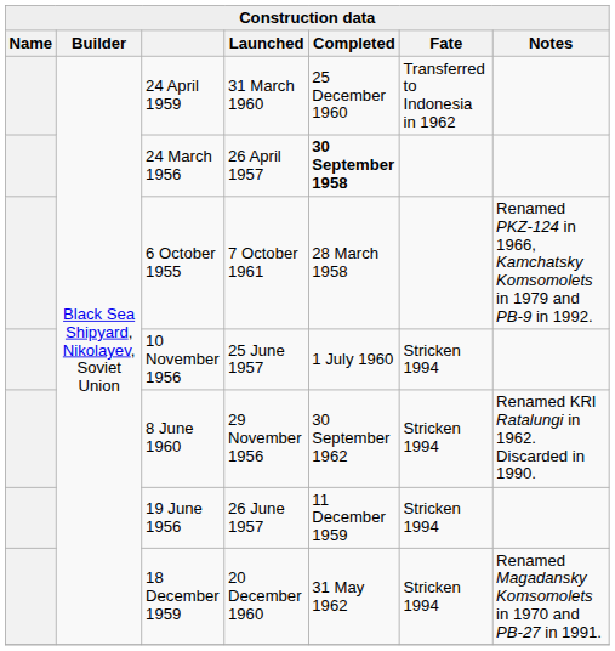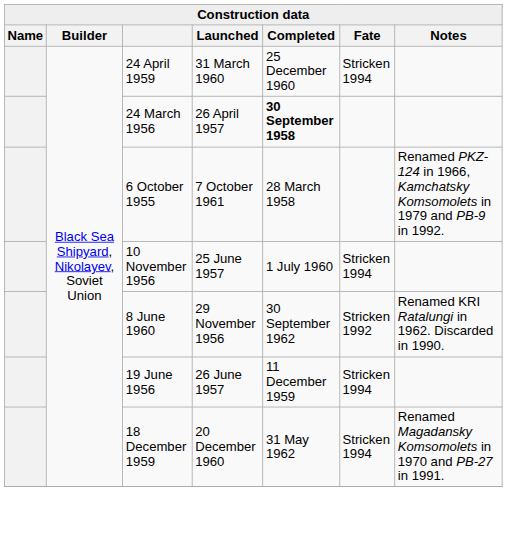24 April 1959 | Fate: Transferred to Indonesia in 1962 -> Stricken 1994
8 June 1960 | Fate: Stricken 1994 -> Stricken 1992
